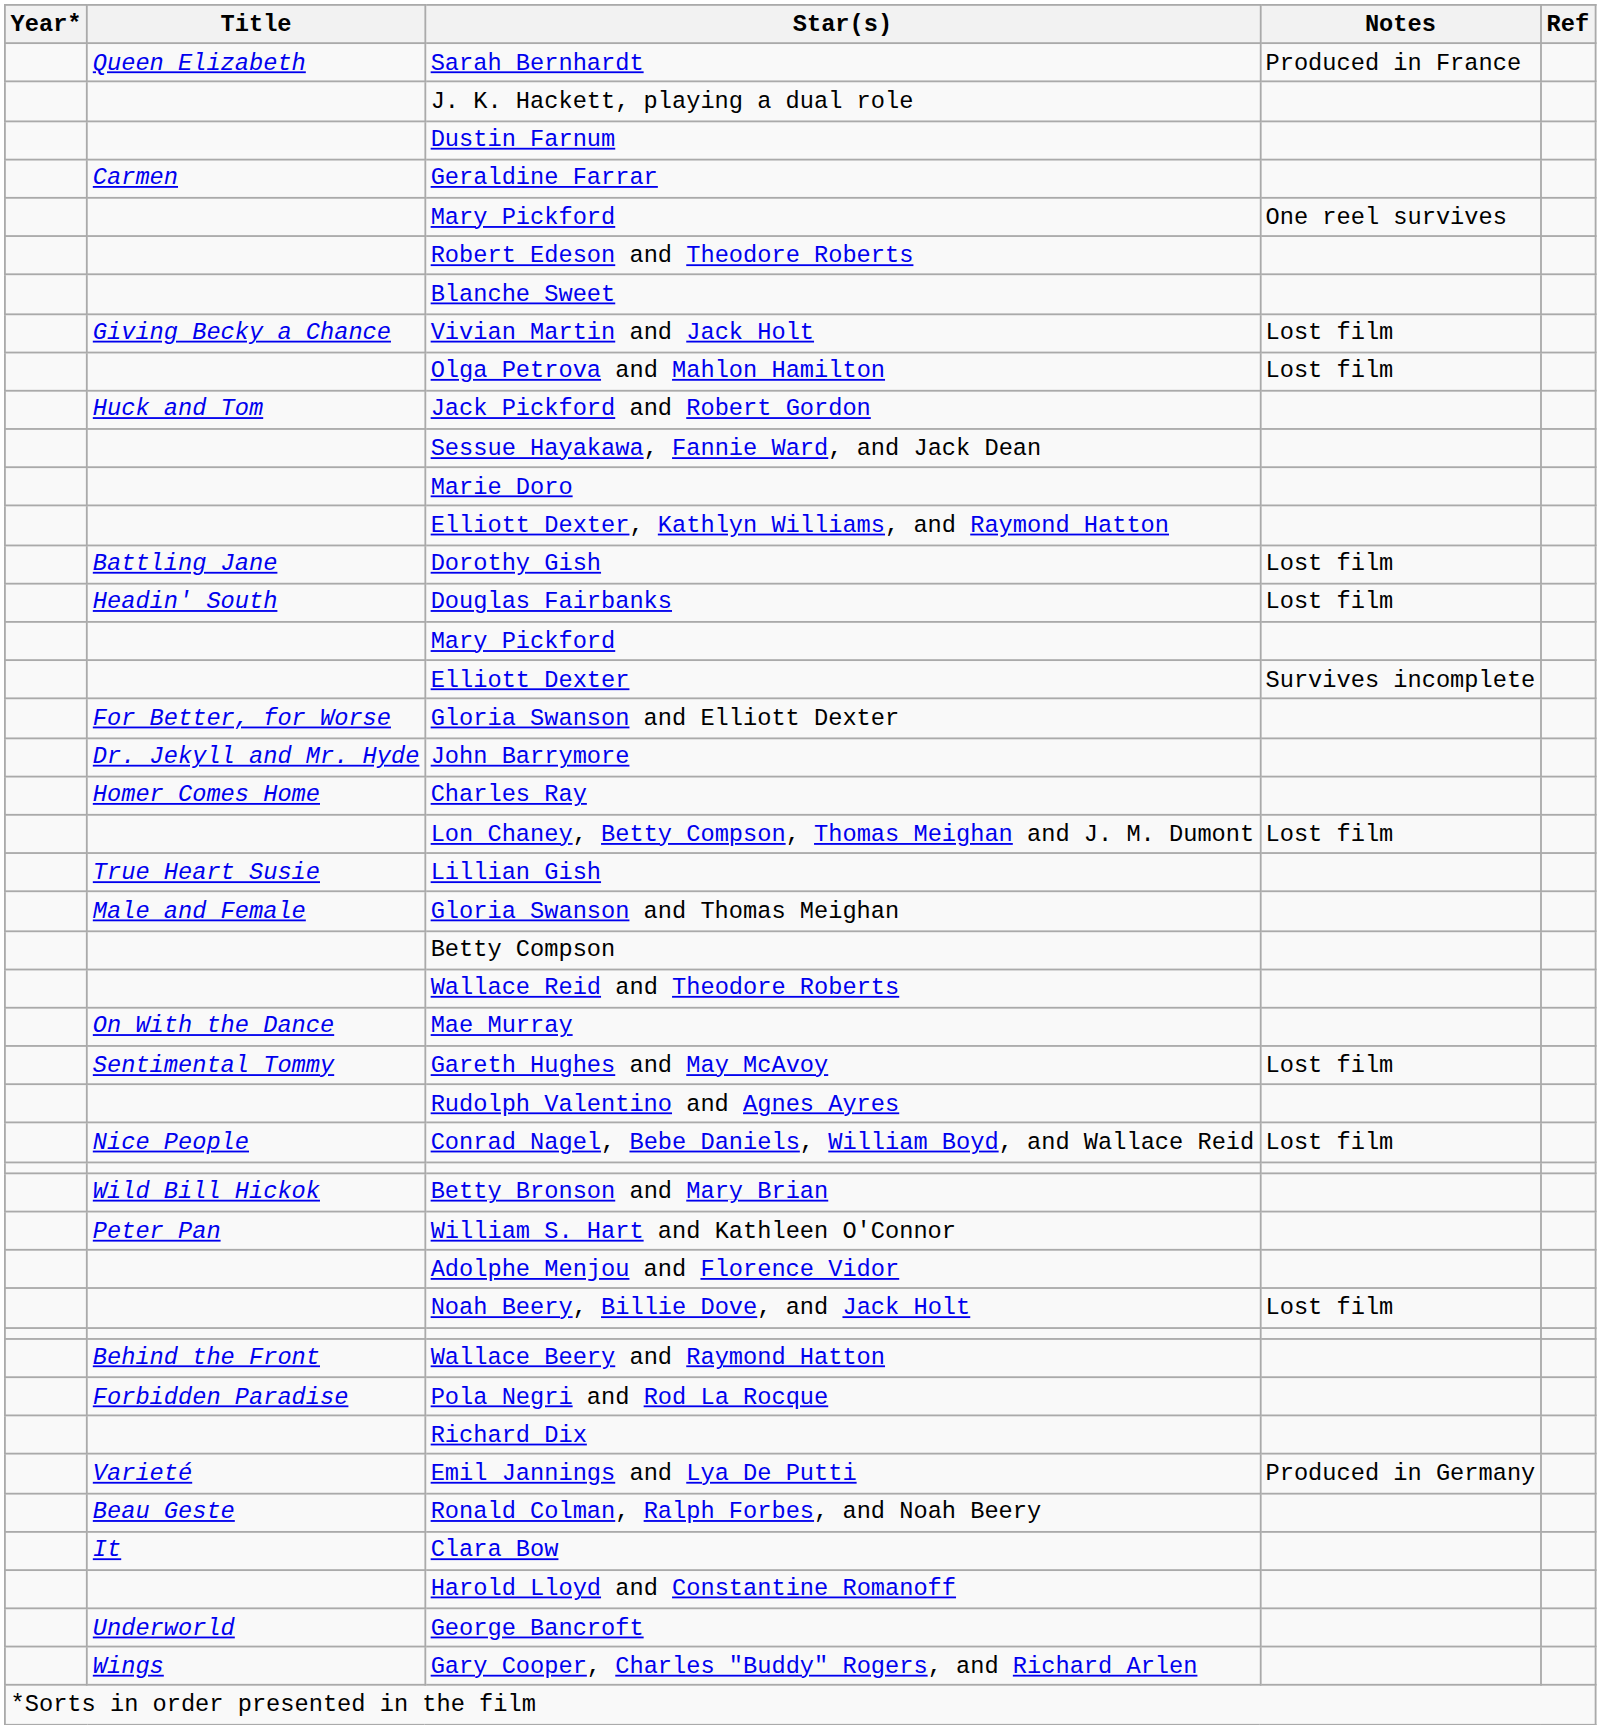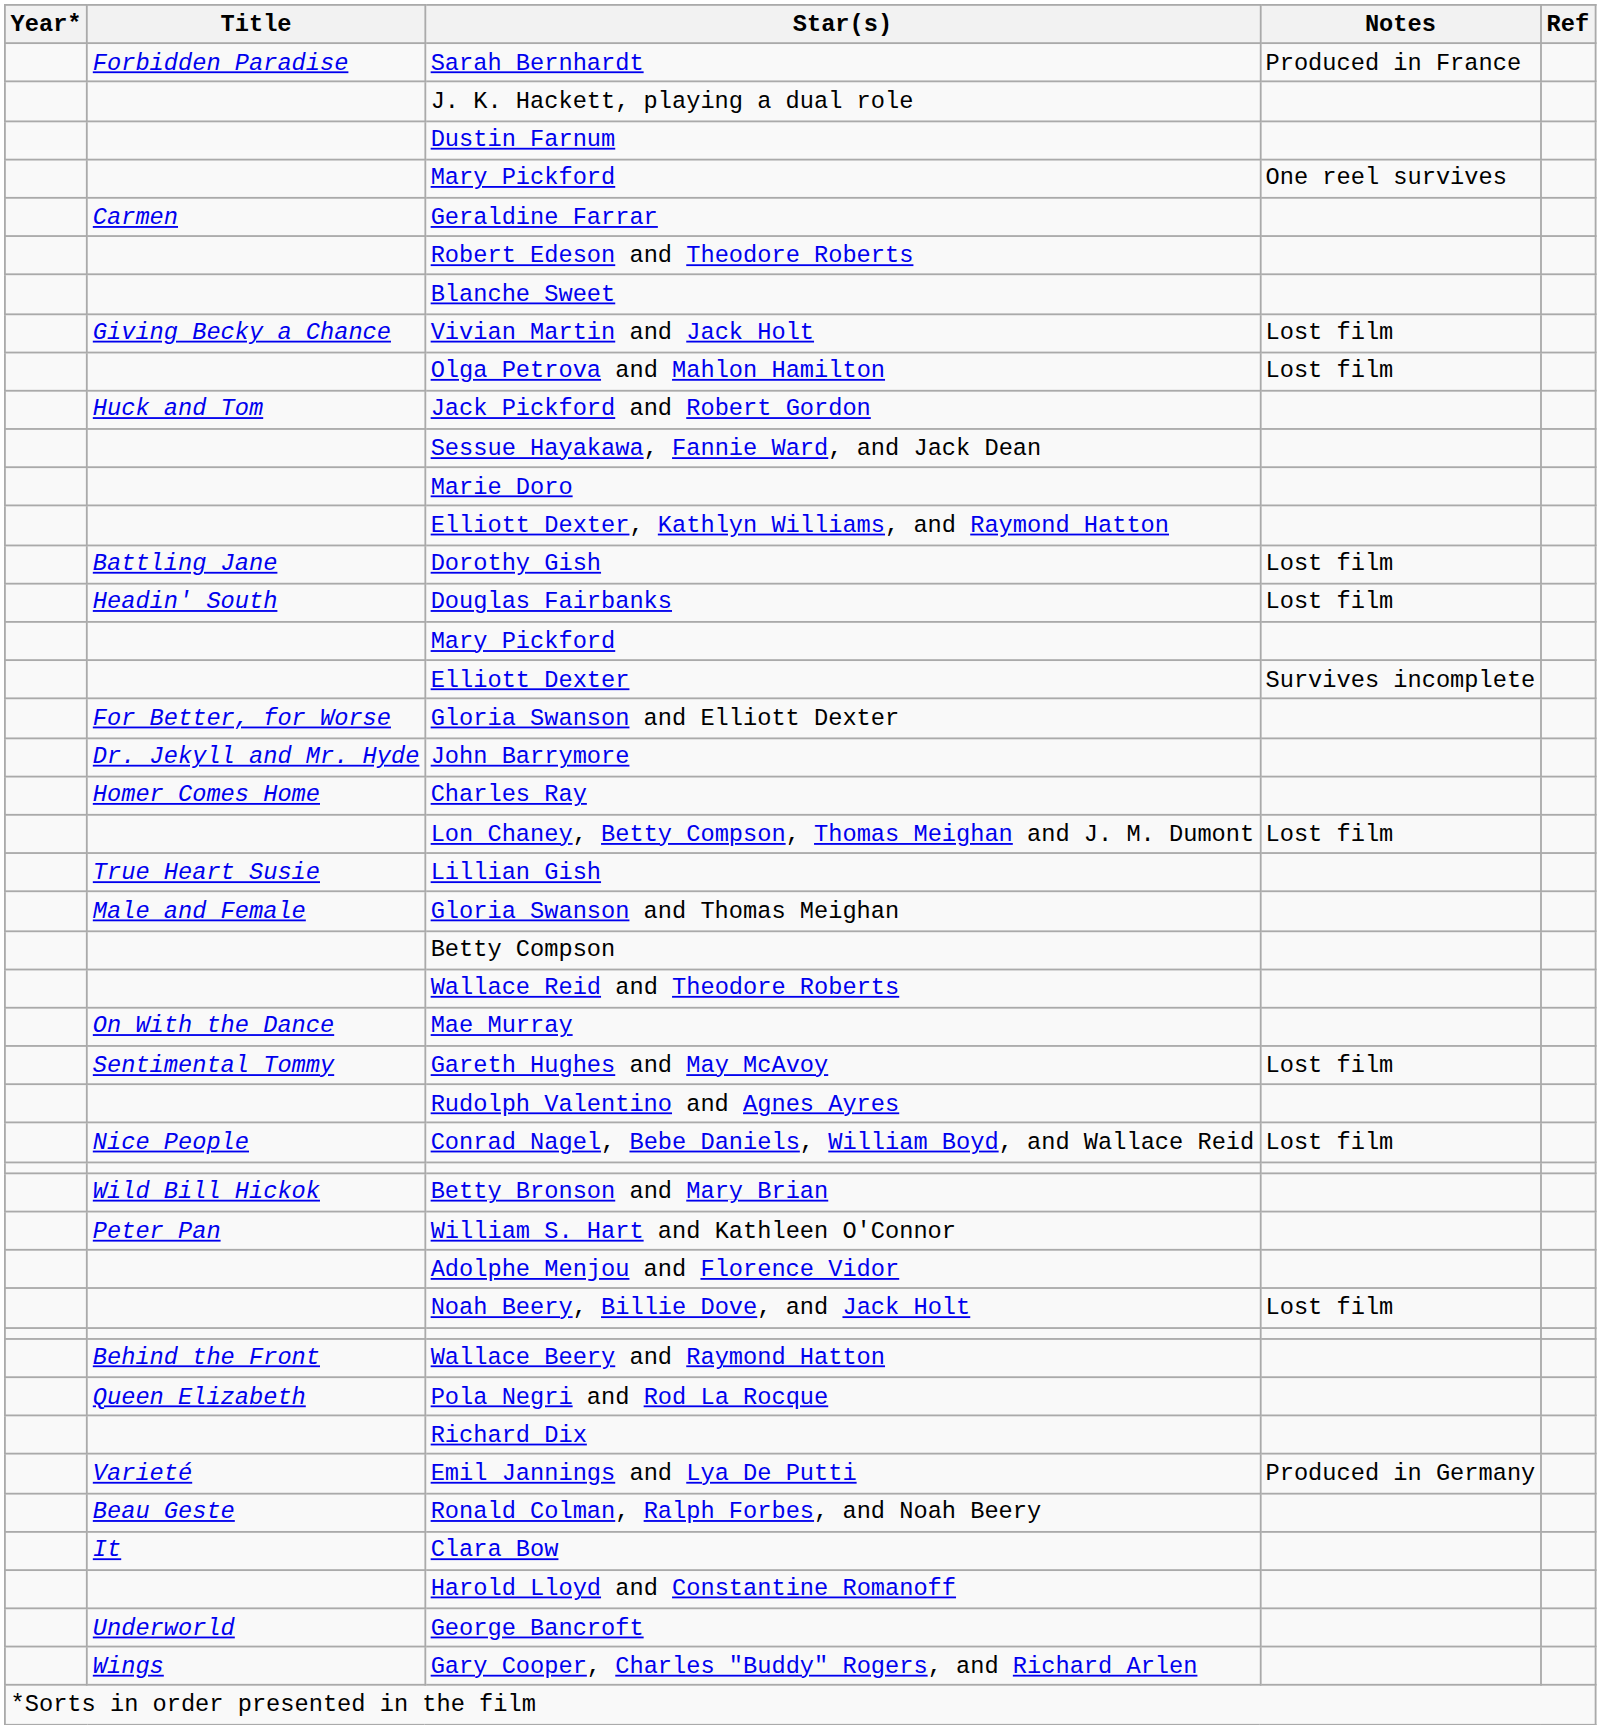Sarah Bernhardt | Title: Queen Elizabeth -> Forbidden Paradise
rows swapped: Mary Pickford / One reel survives <-> Geraldine Farrar
Pola Negri and Rod La Rocque | Title: Forbidden Paradise -> Queen Elizabeth
